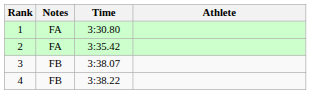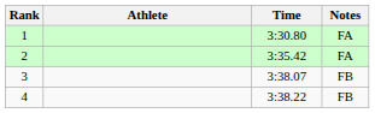columns swapped: Athlete <-> Notes
